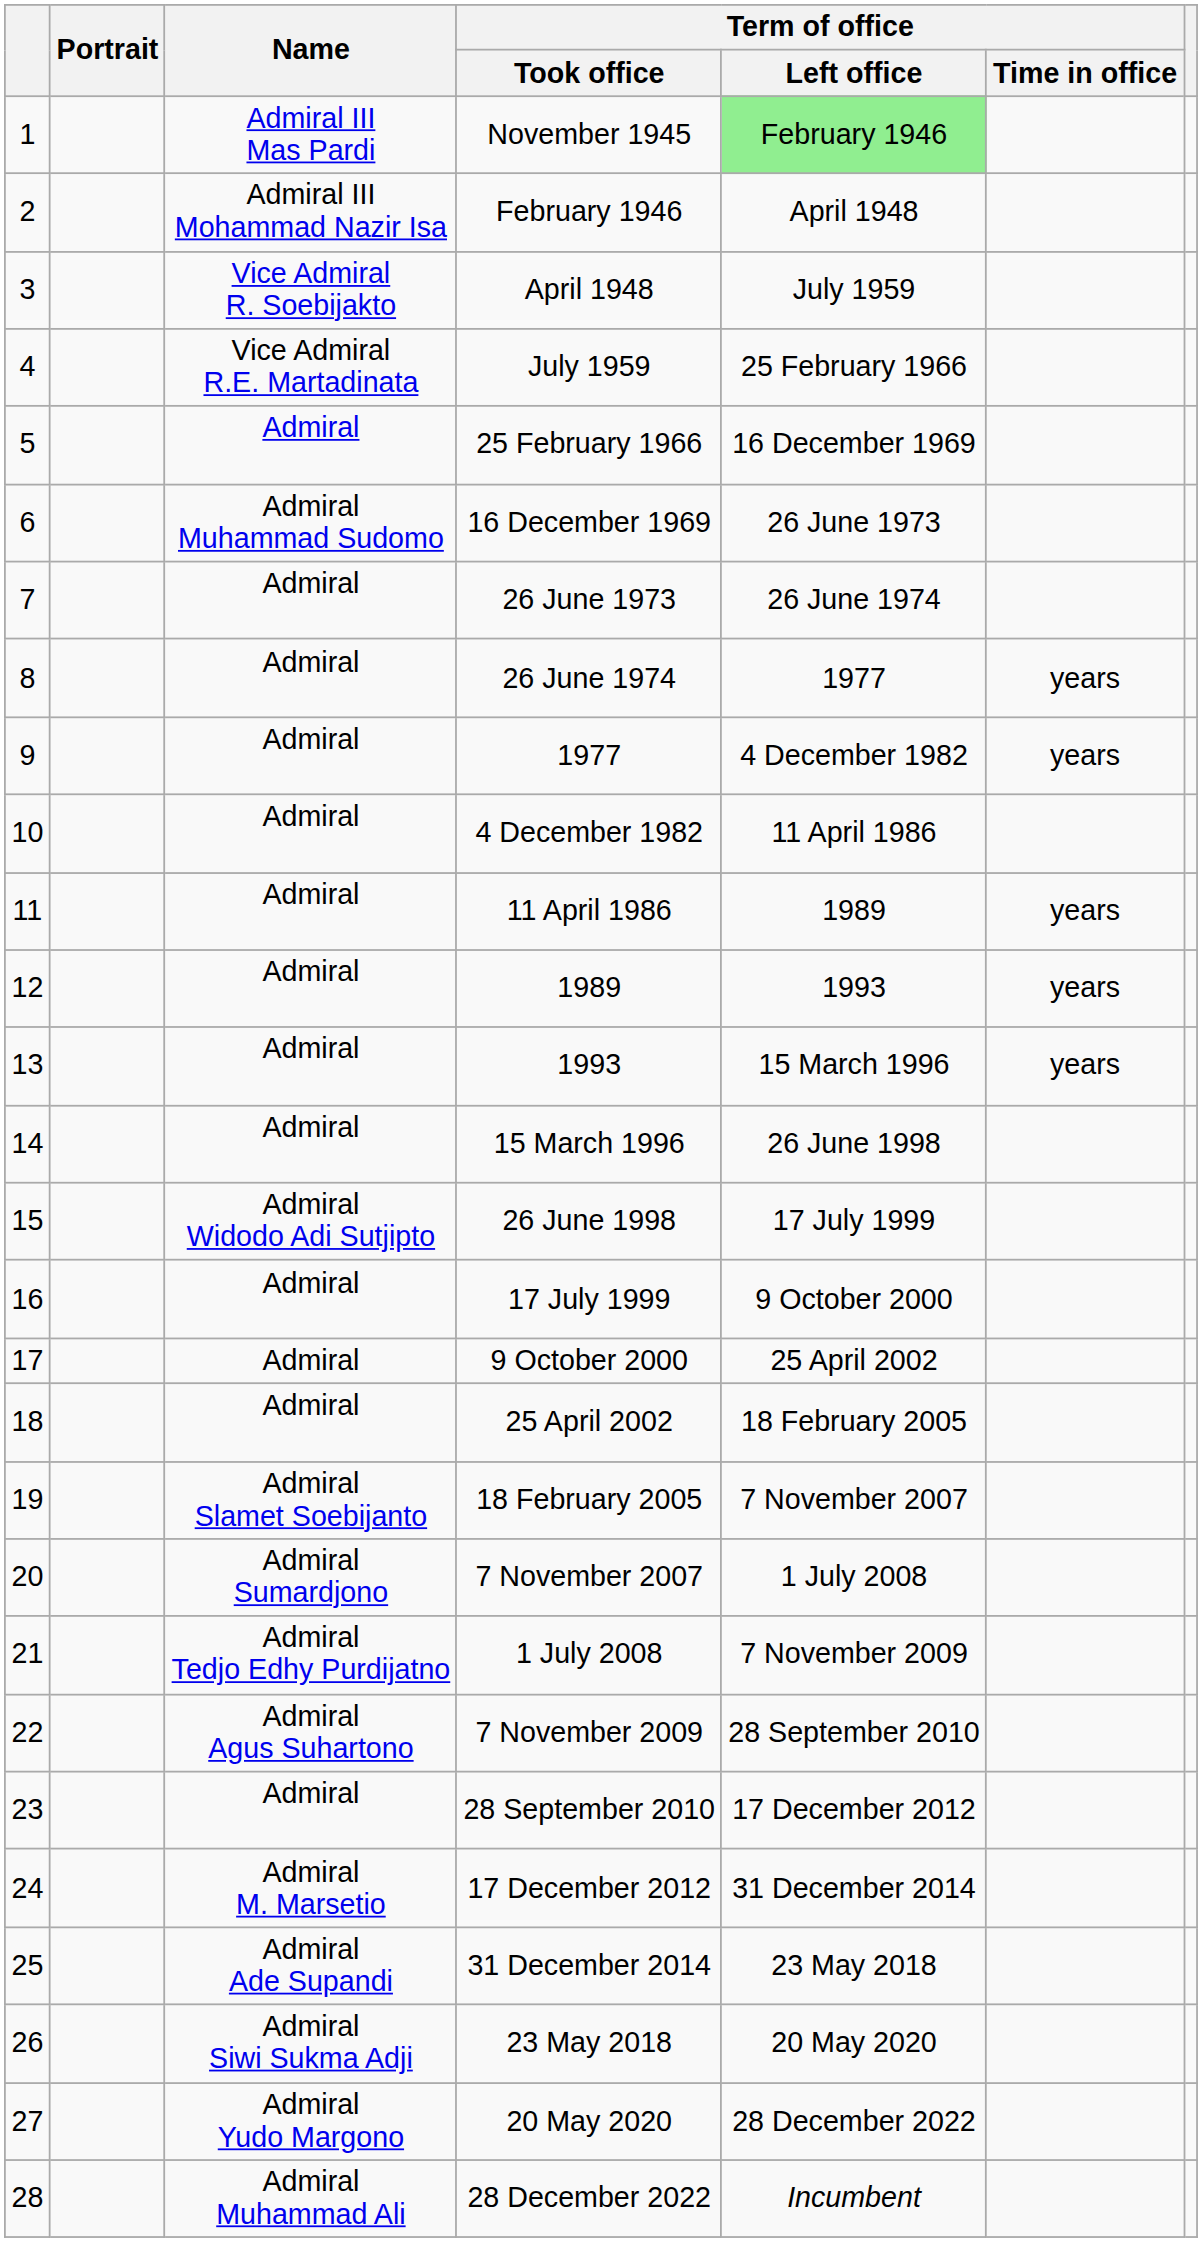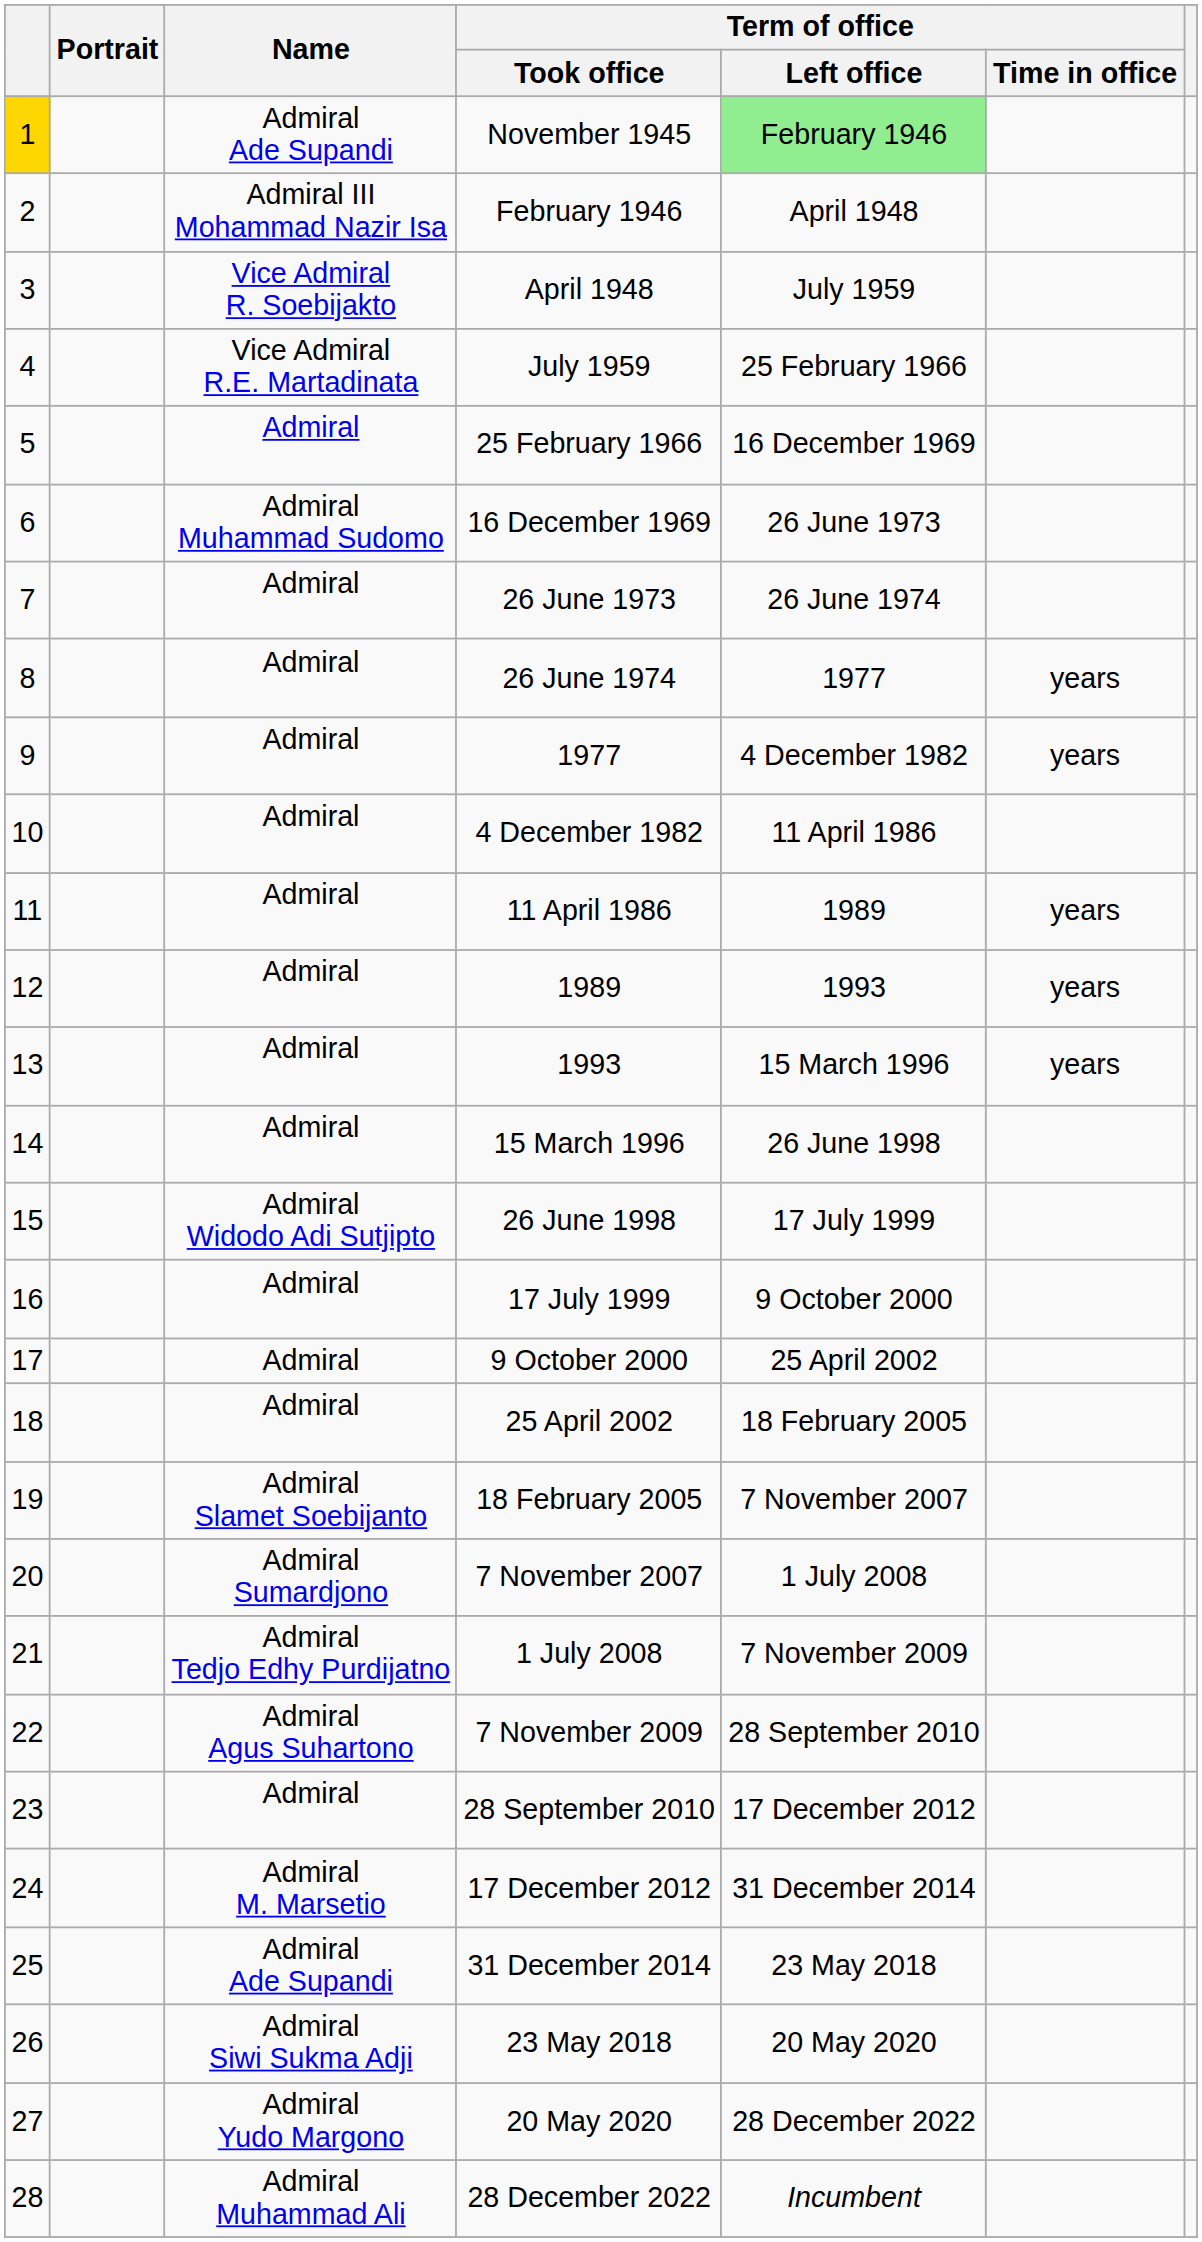November 1945 | column 1: no background -> gold background
November 1945 | Name: Admiral III Mas Pardi -> Admiral Ade Supandi
